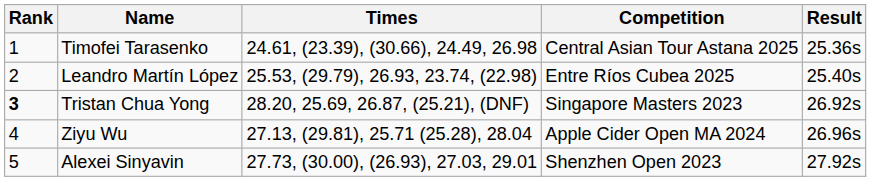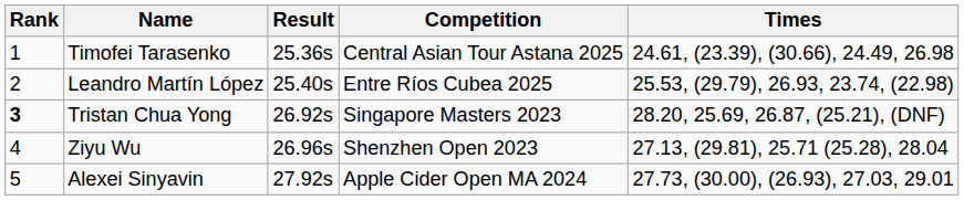columns swapped: Result <-> Times
Ziyu Wu | Competition: Apple Cider Open MA 2024 -> Shenzhen Open 2023
Alexei Sinyavin | Competition: Shenzhen Open 2023 -> Apple Cider Open MA 2024
